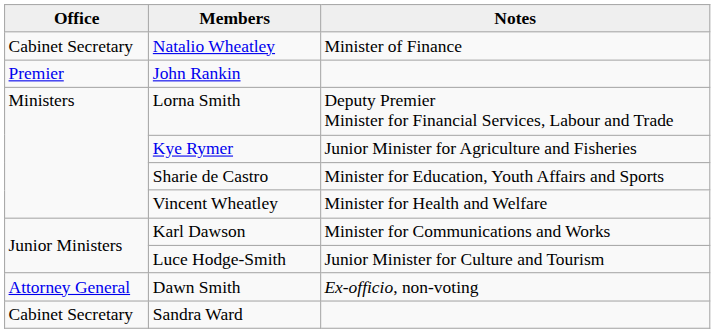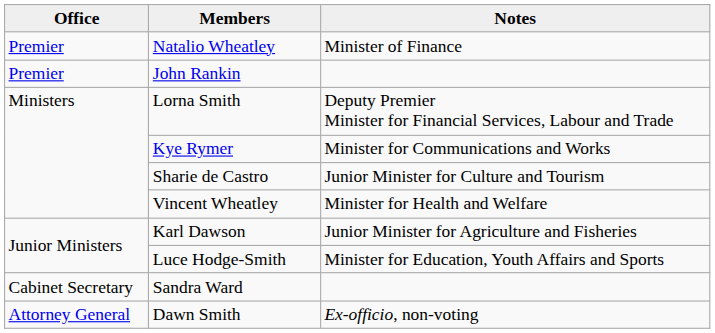Natalio Wheatley | Office: Cabinet Secretary -> Premier
Kye Rymer | Notes: Junior Minister for Agriculture and Fisheries -> Minister for Communications and Works
Sharie de Castro | Notes: Minister for Education, Youth Affairs and Sports -> Junior Minister for Culture and Tourism
Karl Dawson | Notes: Minister for Communications and Works -> Junior Minister for Agriculture and Fisheries
Luce Hodge-Smith | Notes: Junior Minister for Culture and Tourism -> Minister for Education, Youth Affairs and Sports
rows swapped: Dawn Smith <-> Sandra Ward
